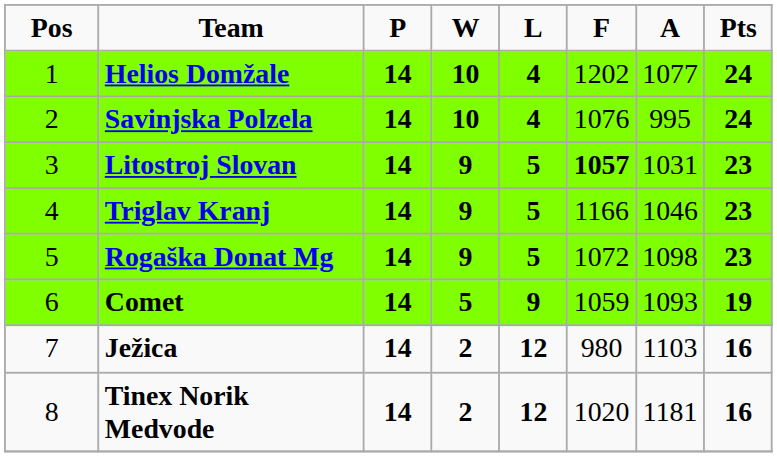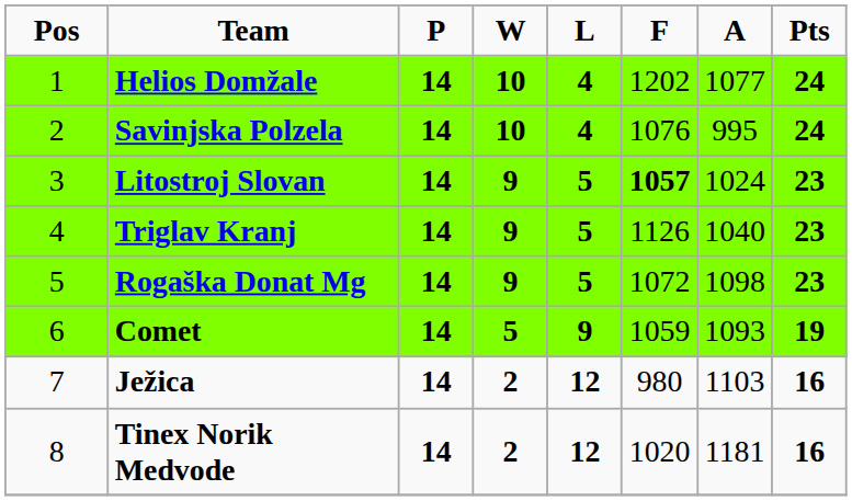Litostroj Slovan | A: 1031 -> 1024
Triglav Kranj | F: 1166 -> 1126
Triglav Kranj | A: 1046 -> 1040
